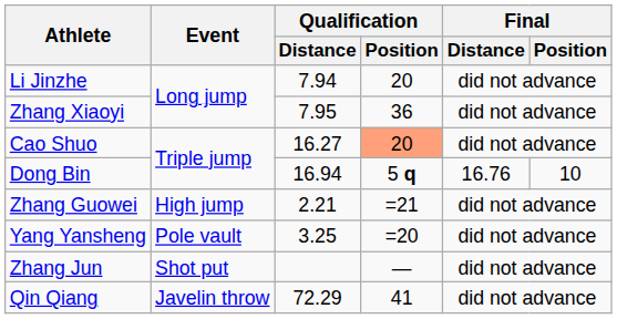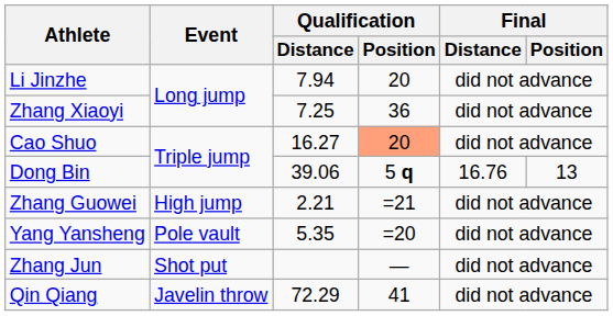Zhang Xiaoyi | Qualification / Distance: 7.95 -> 7.25
Dong Bin | Qualification / Distance: 16.94 -> 39.06
Dong Bin | Final / Position: 10 -> 13
Yang Yansheng | Qualification / Distance: 3.25 -> 5.35
